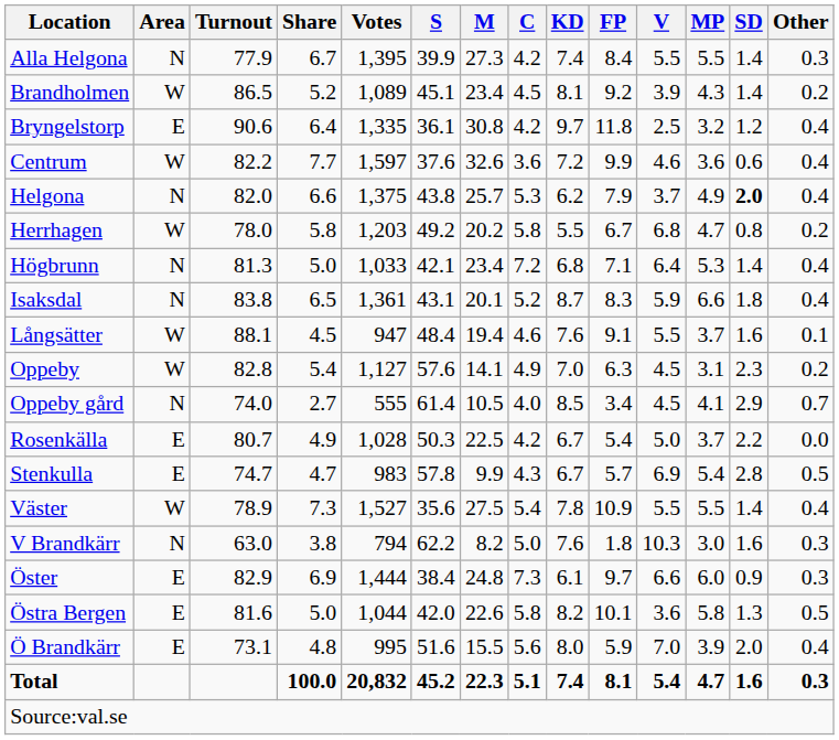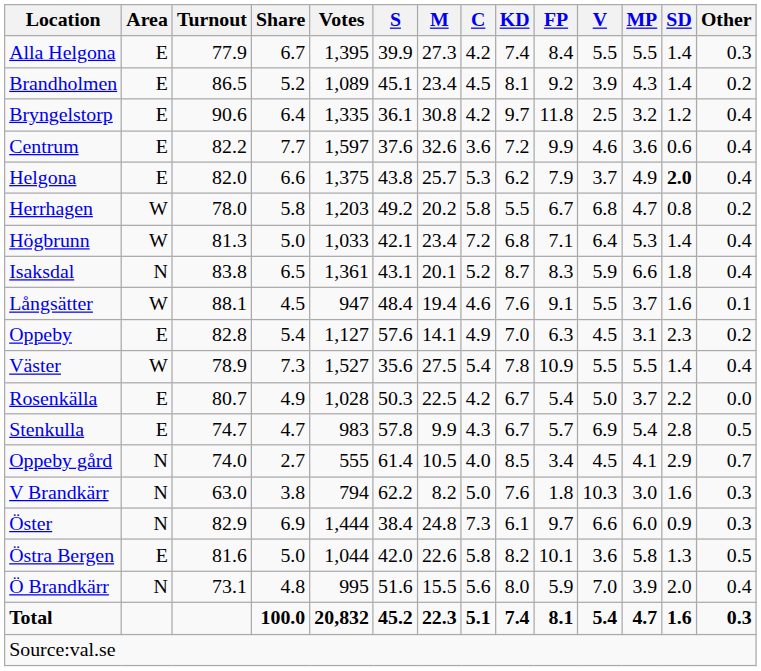Alla Helgona | Area: N -> E
Brandholmen | Area: W -> E
Centrum | Area: W -> E
Helgona | Area: N -> E
Högbrunn | Area: N -> W
Oppeby | Area: W -> E
rows swapped: Oppeby gård <-> Väster
Öster | Area: E -> N
Ö Brandkärr | Area: E -> N
